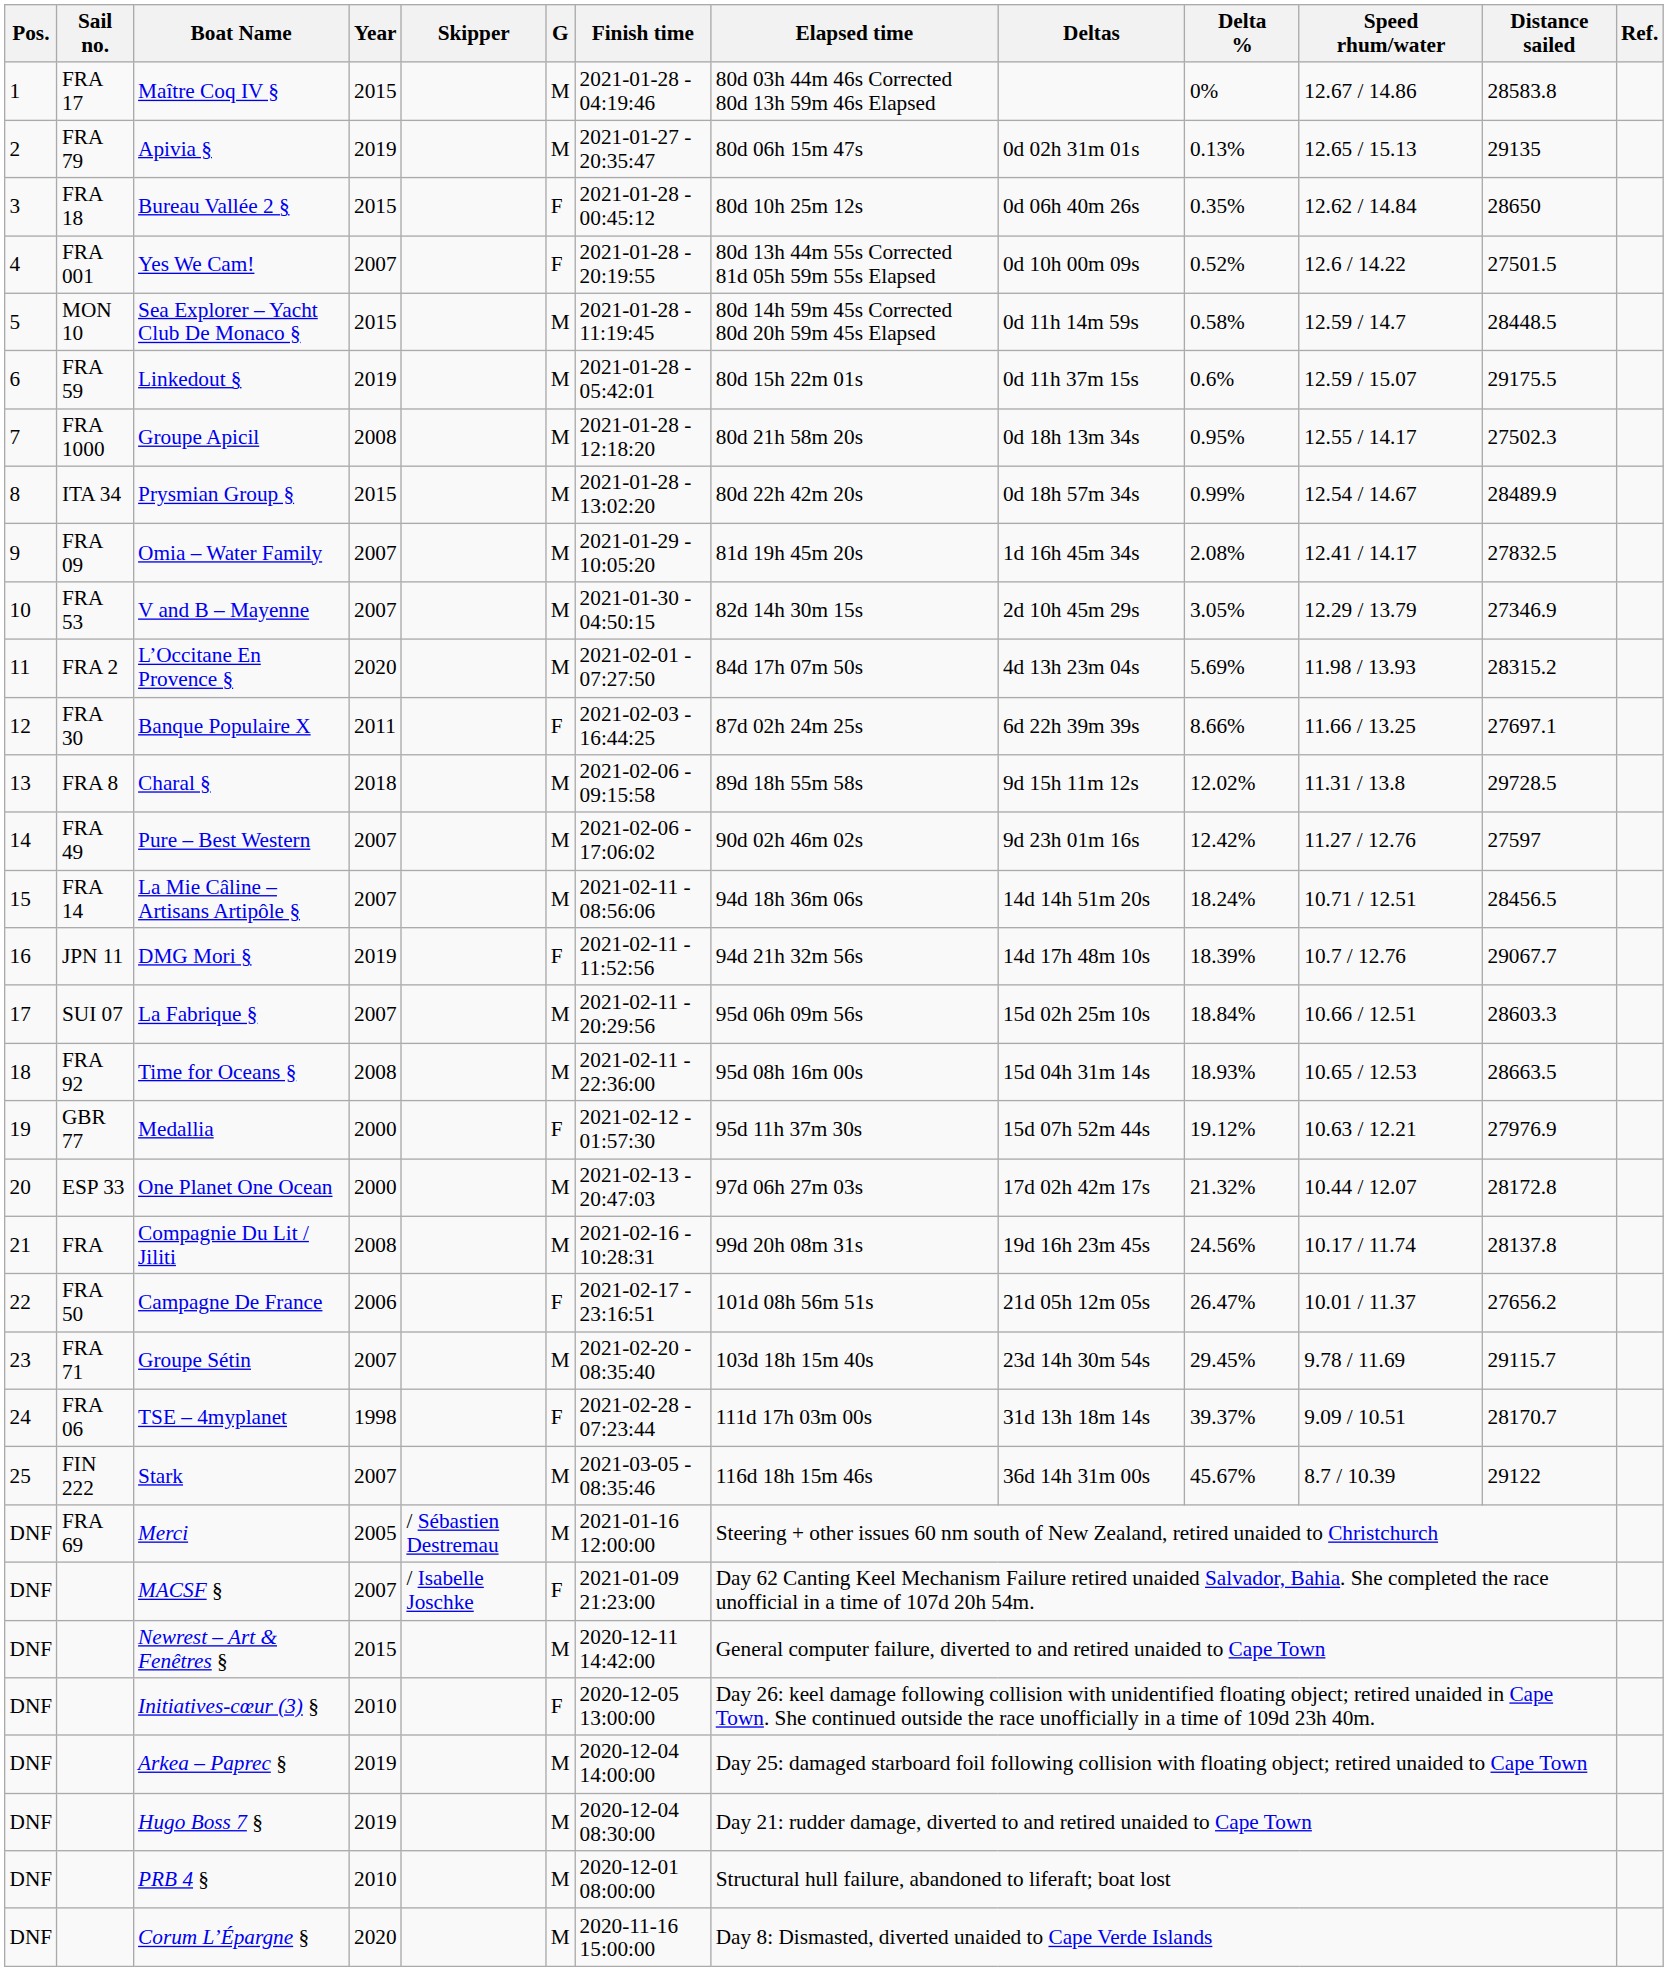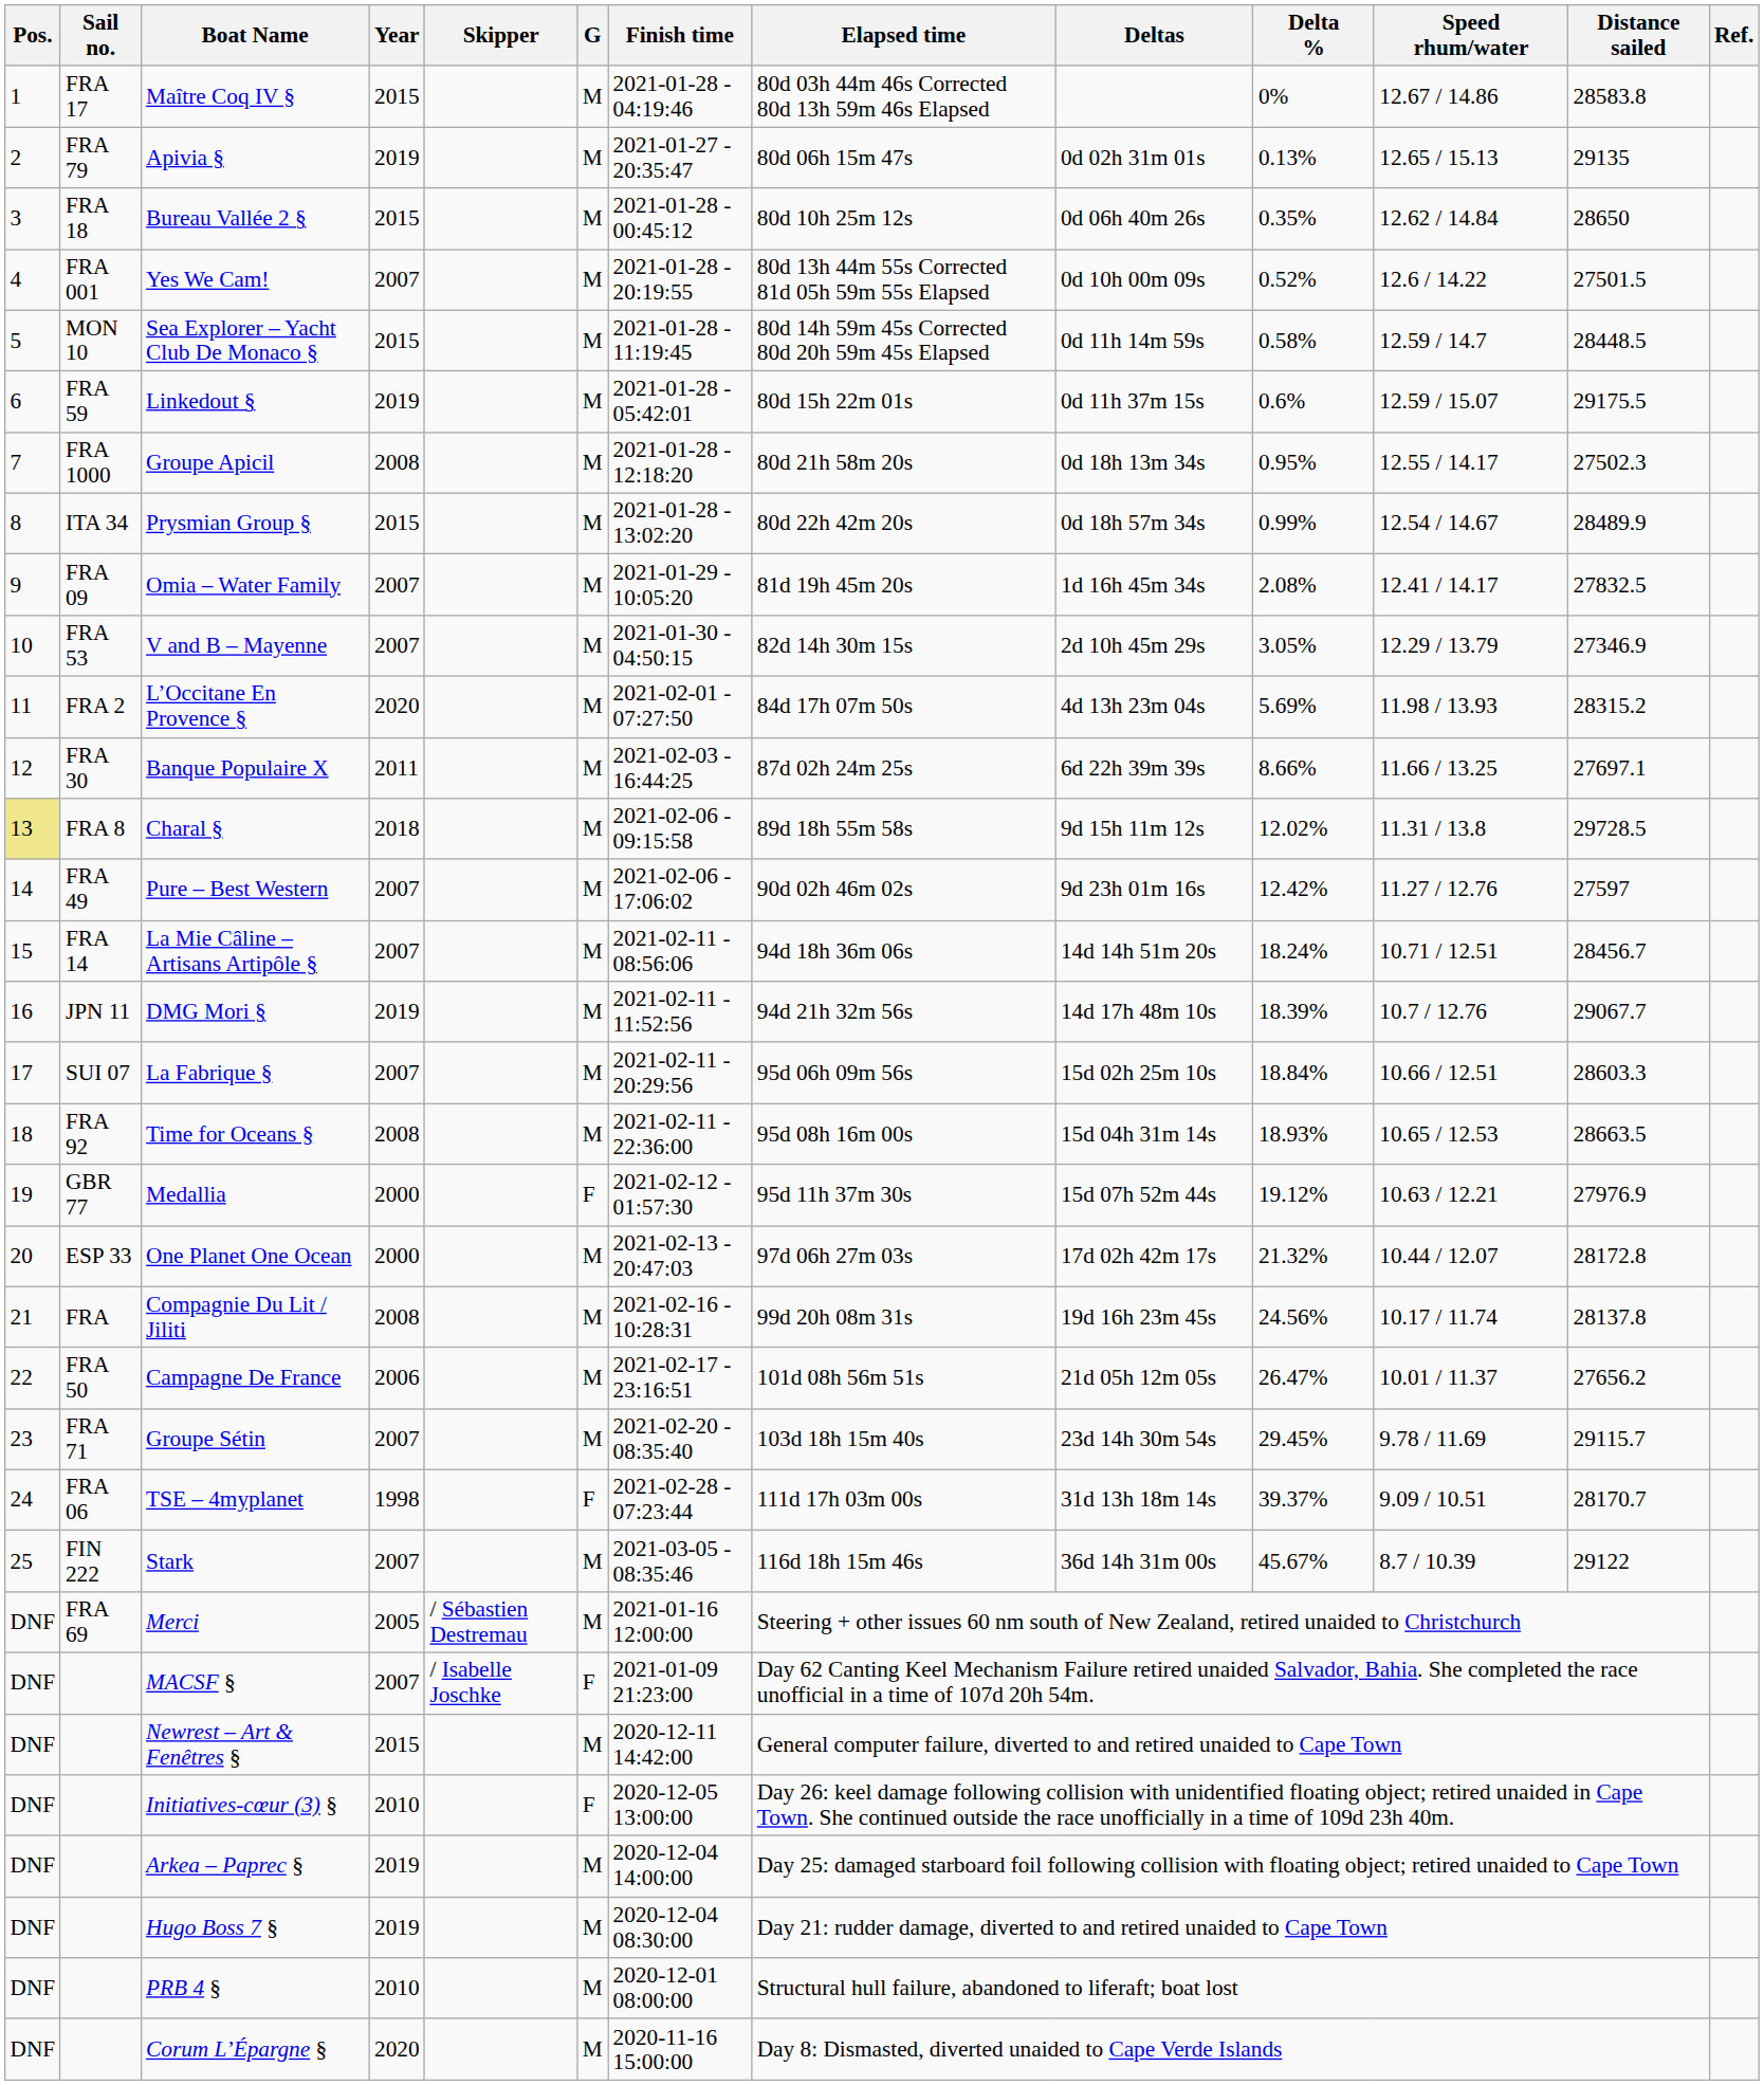Bureau Vallée 2 § | G: F -> M
Yes We Cam! | G: F -> M
Banque Populaire X | G: F -> M
Charal § | Pos.: no background -> khaki background
La Mie Câline – Artisans Artipôle § | Distance sailed: 28456.5 -> 28456.7
DMG Mori § | G: F -> M
Campagne De France | G: F -> M
